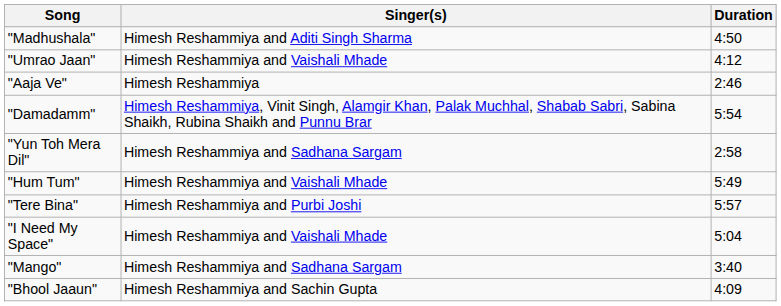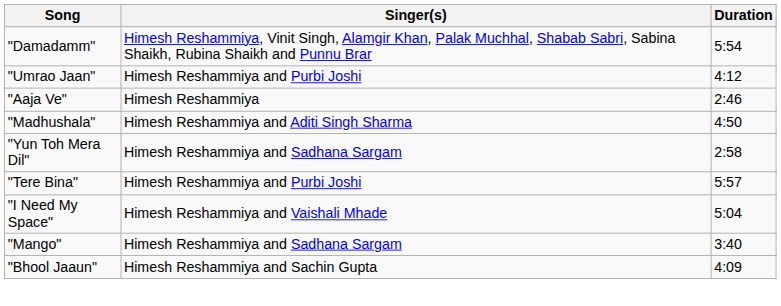rows swapped: "Damadamm" <-> "Madhushala"
"Umrao Jaan" | Singer(s): Himesh Reshammiya and Vaishali Mhade -> Himesh Reshammiya and Purbi Joshi
- row: "Hum Tum" | Himesh Reshammiya and Vaishali Mhade | 5:49
